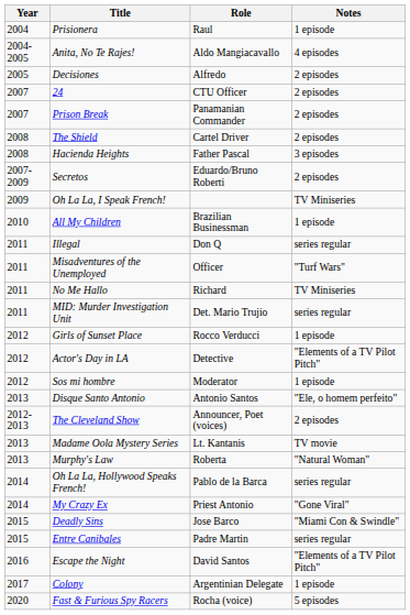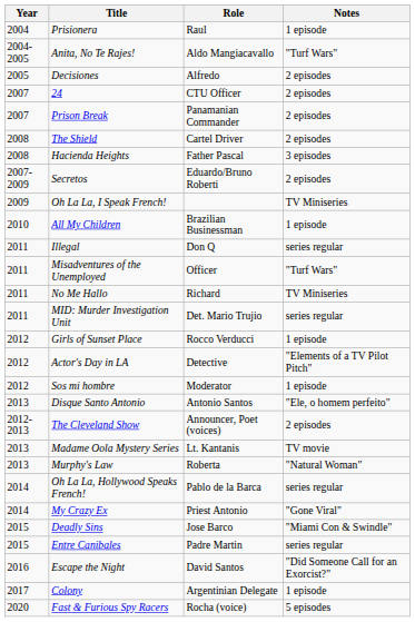Anita, No Te Rajes! | Notes: 4 episodes -> "Turf Wars"
Escape the Night | Notes: "Elements of a TV Pilot Pitch" -> "Did Someone Call for an Exorcist?"
